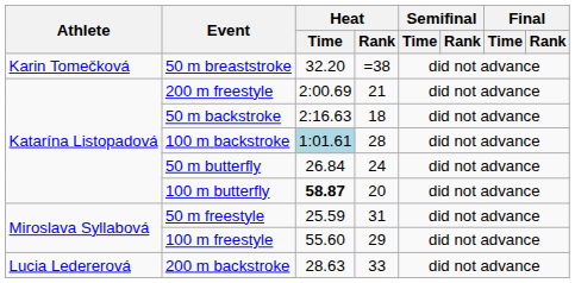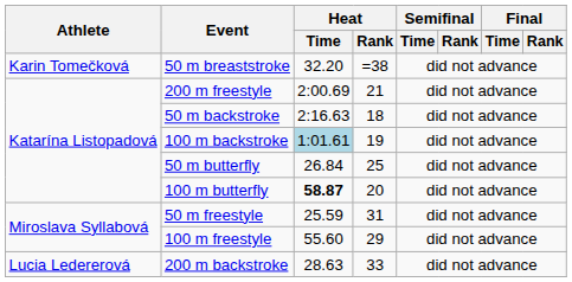100 m backstroke | Heat / Rank: 28 -> 19
50 m butterfly | Heat / Rank: 24 -> 25
